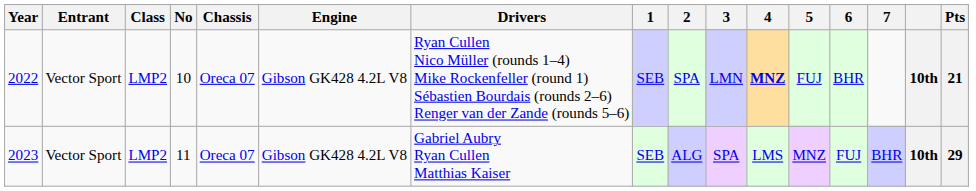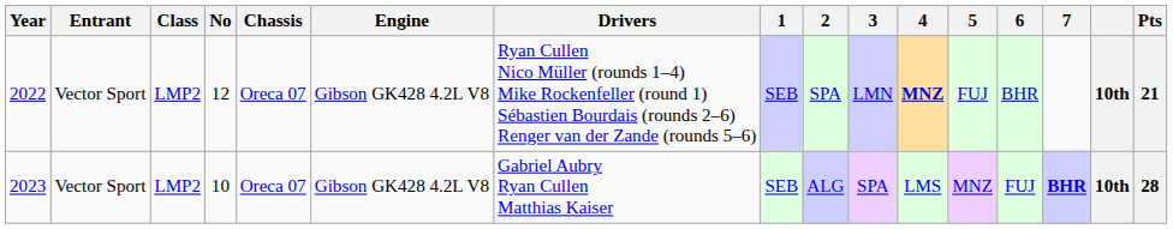2022 | No: 10 -> 12
2023 | No: 11 -> 10
2023 | 7: normal -> bold
2023 | Pts: 29 -> 28
